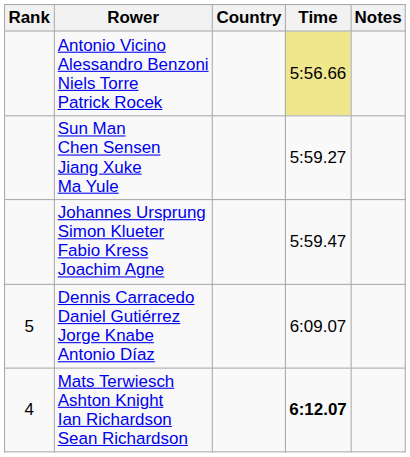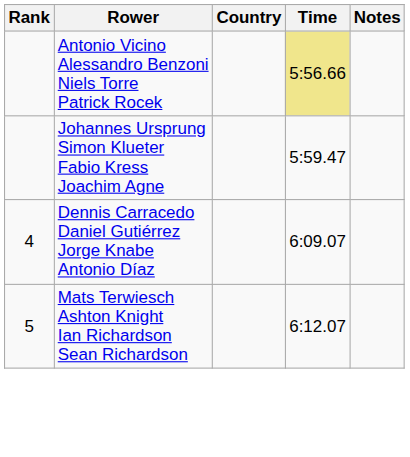- row: Sun Man Chen Sensen Jiang Xuke Ma Yule | 5:59.27
Dennis Carracedo Daniel Gutiérrez Jorge Knabe Antonio Díaz | Rank: 5 -> 4
Mats Terwiesch Ashton Knight Ian Richardson Sean Richardson | Rank: 4 -> 5
Mats Terwiesch Ashton Knight Ian Richardson Sean Richardson | Time: bold -> normal
